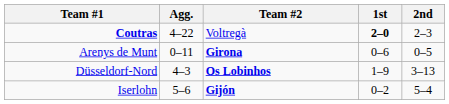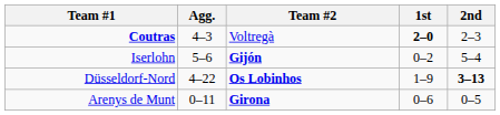Coutras | Agg.: 4–22 -> 4–3
rows swapped: Arenys de Munt <-> Iserlohn
Düsseldorf-Nord | Agg.: 4–3 -> 4–22
Düsseldorf-Nord | 2nd: normal -> bold
